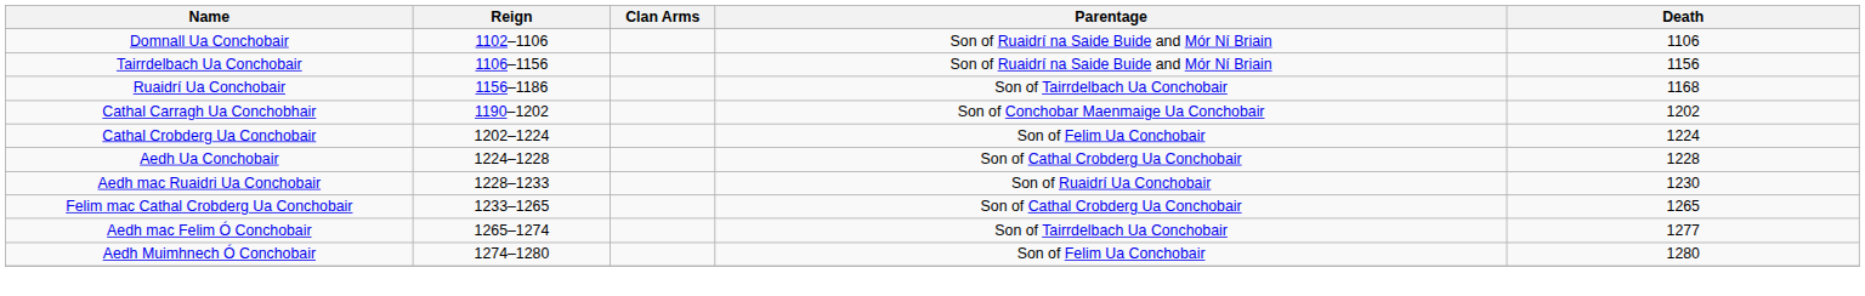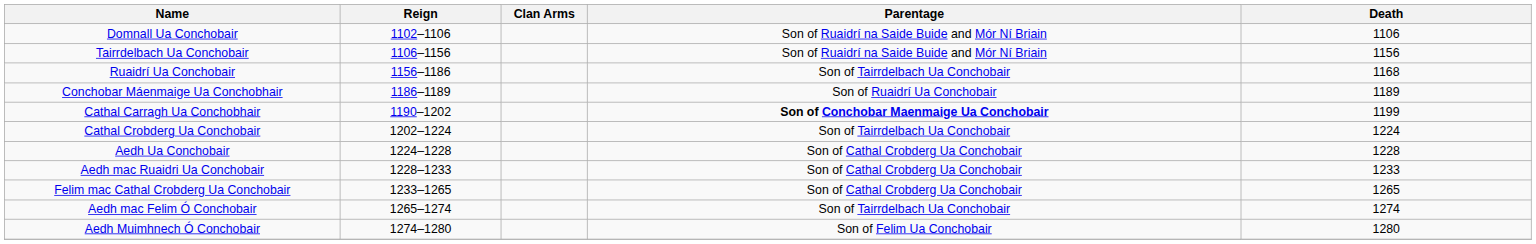+ row: Conchobar Máenmaige Ua Conchobhair | 1186–1189 | Son of Ruaidrí Ua Conchobair | 1189
Cathal Carragh Ua Conchobhair | Parentage: normal -> bold
Cathal Carragh Ua Conchobhair | Death: 1202 -> 1199
Cathal Crobderg Ua Conchobair | Parentage: Son of Felim Ua Conchobair -> Son of Tairrdelbach Ua Conchobair
Aedh mac Ruaidri Ua Conchobair | Parentage: Son of Ruaidrí Ua Conchobair -> Son of Cathal Crobderg Ua Conchobair
Aedh mac Ruaidri Ua Conchobair | Death: 1230 -> 1233
Aedh mac Felim Ó Conchobair | Death: 1277 -> 1274
